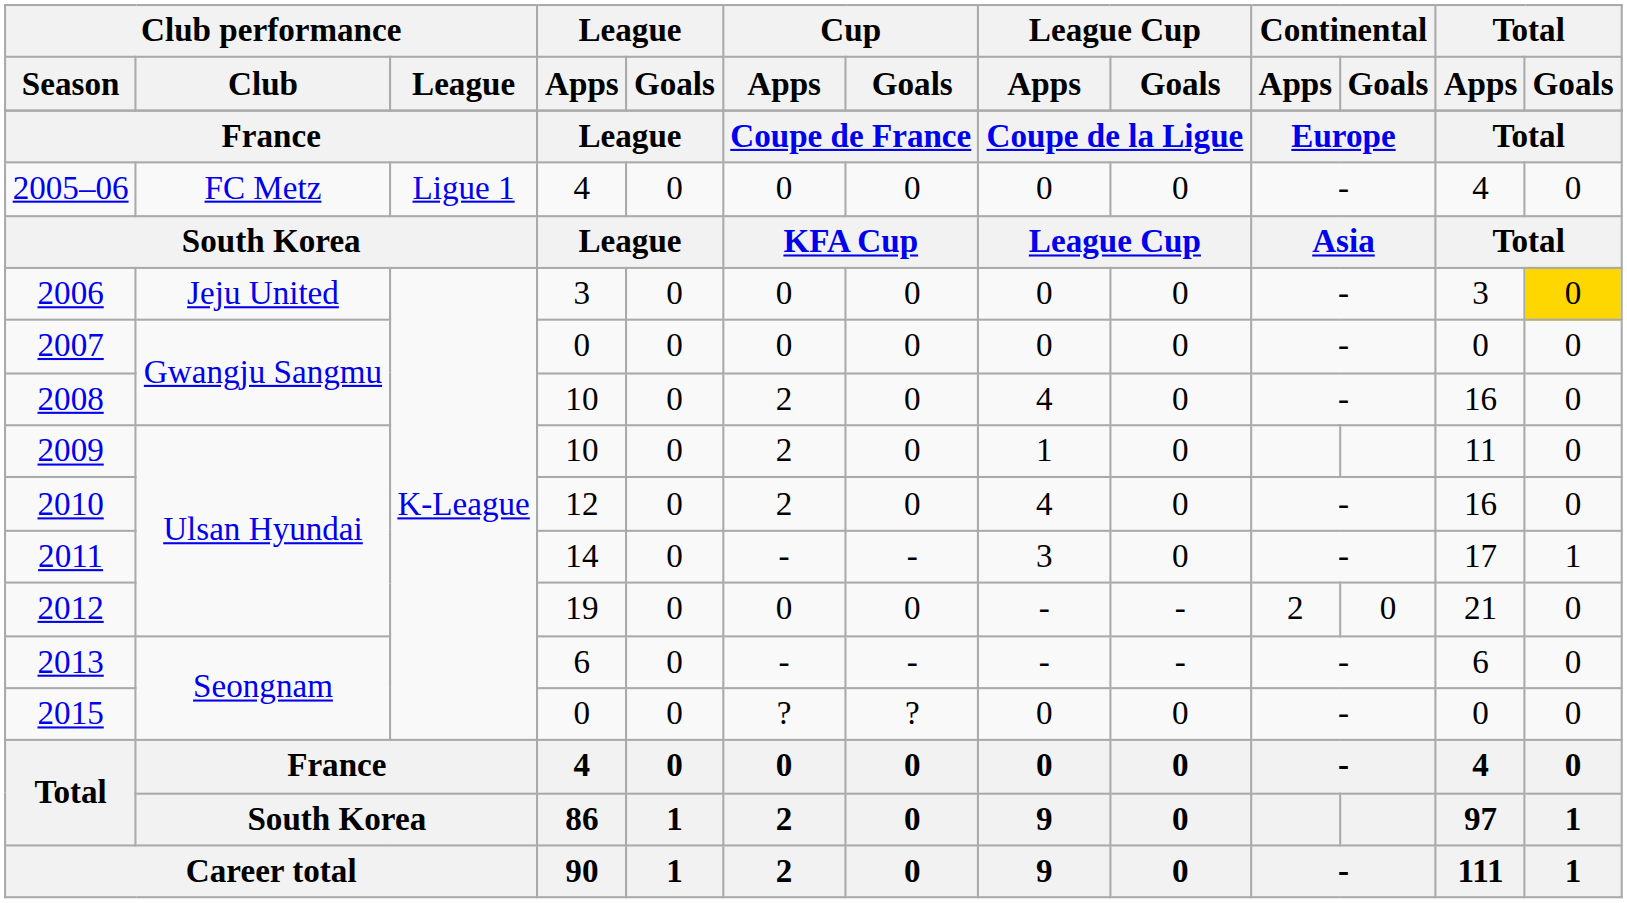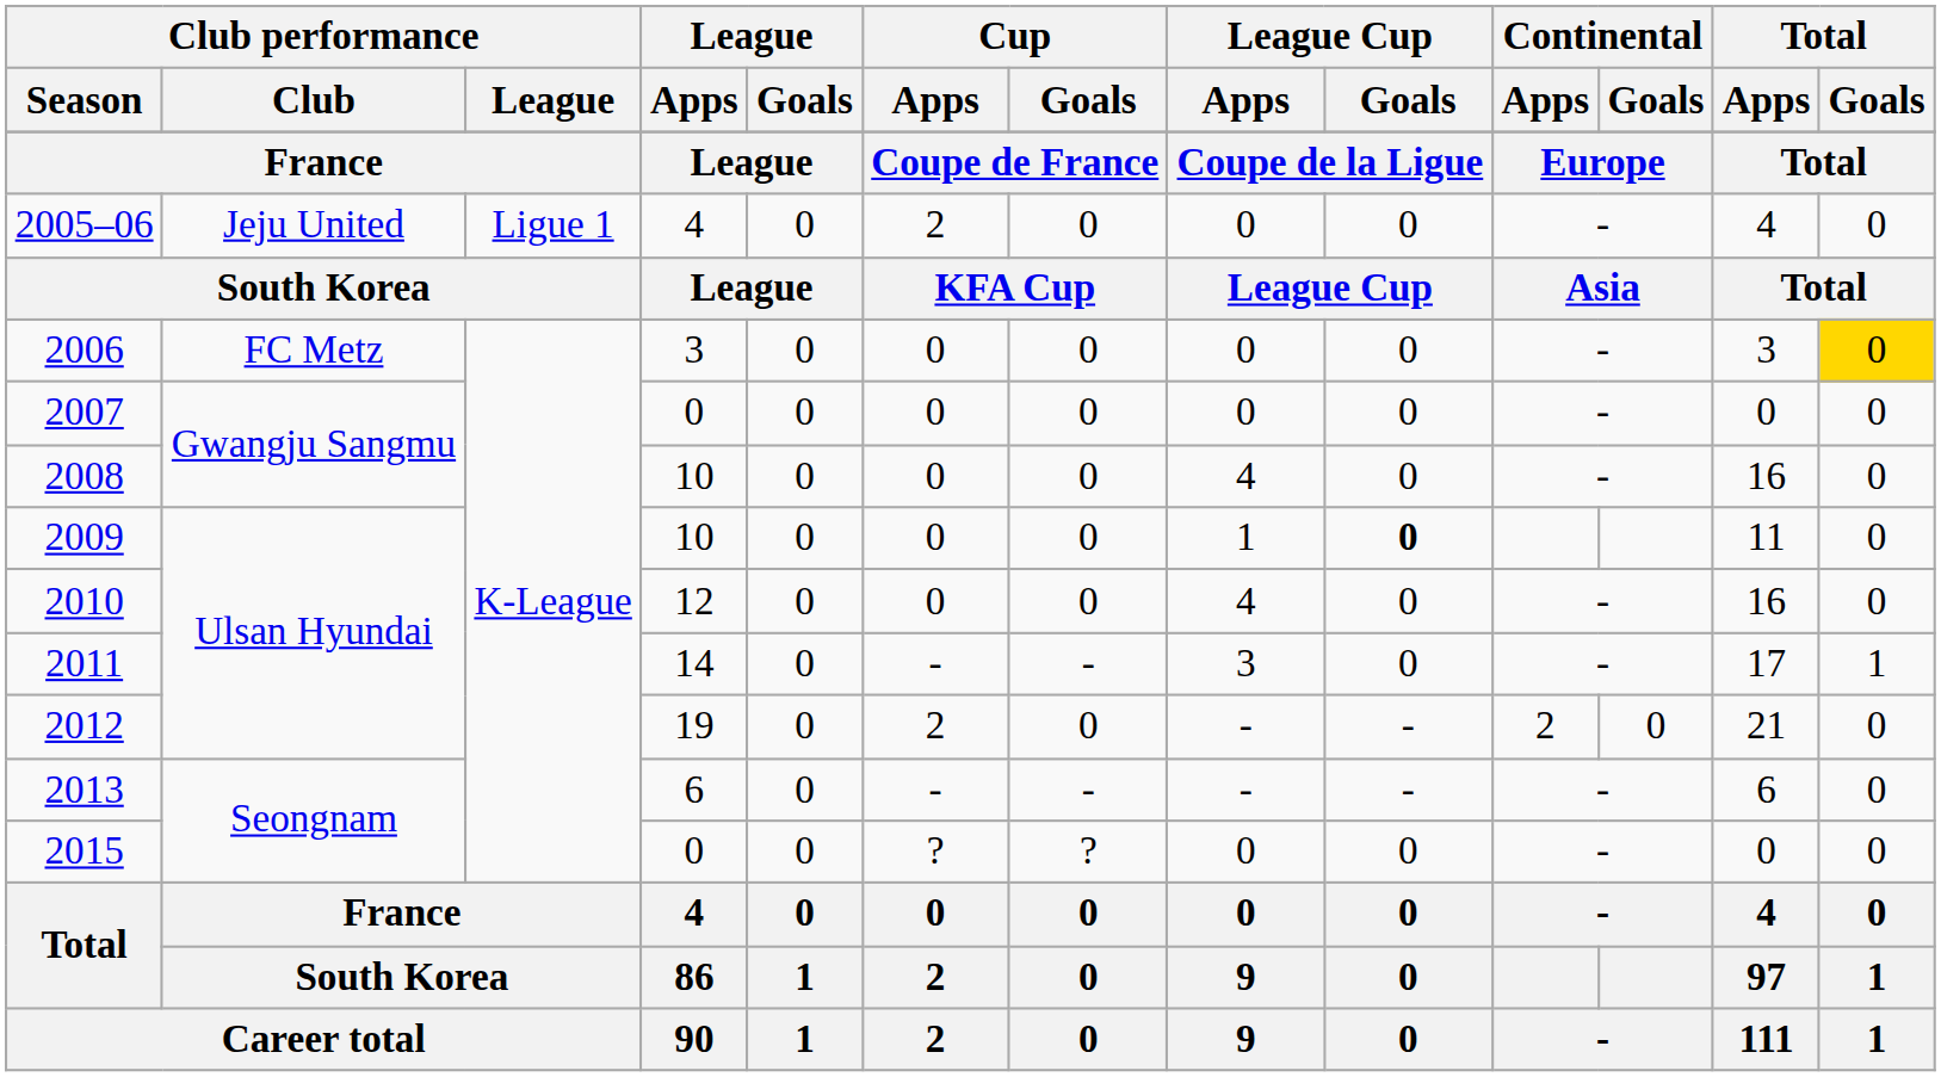2005–06 | Club performance / Club: FC Metz -> Jeju United
2005–06 | Cup / Apps: 0 -> 2
2006 | Club performance / Club: Jeju United -> FC Metz
2008 | Cup / Apps: 2 -> 0
2009 | Cup / Apps: 2 -> 0
2009 | League Cup / Goals: normal -> bold
2010 | Cup / Apps: 2 -> 0
2012 | Cup / Apps: 0 -> 2
